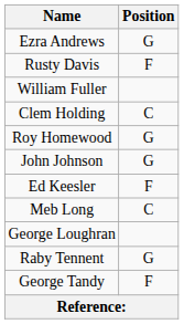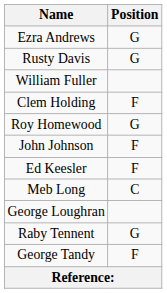Rusty Davis | Position: F -> G
Clem Holding | Position: C -> F
John Johnson | Position: G -> F
